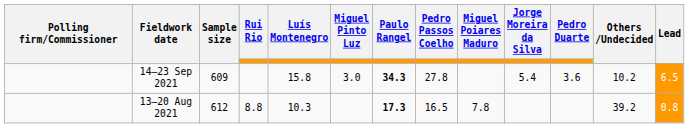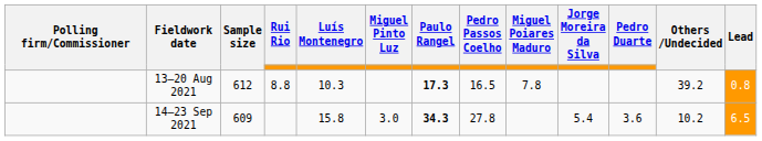rows swapped: 14–23 Sep 2021 <-> 13–20 Aug 2021
